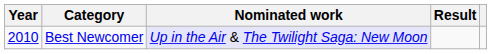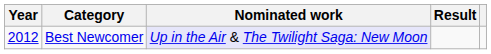Best Newcomer | Year: 2010 -> 2012
